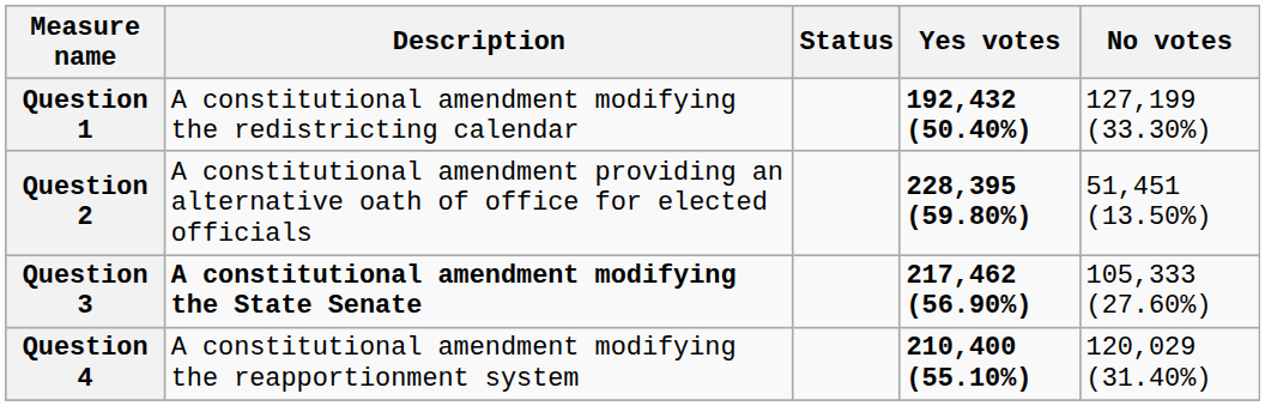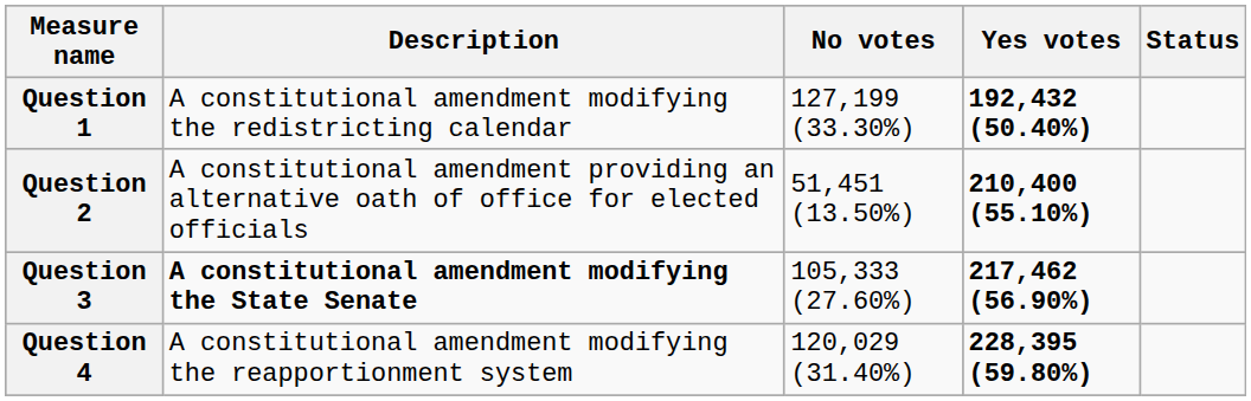columns swapped: Status <-> No votes
Question 2 | Yes votes: 228,395 (59.80%) -> 210,400 (55.10%)
Question 4 | Yes votes: 210,400 (55.10%) -> 228,395 (59.80%)
